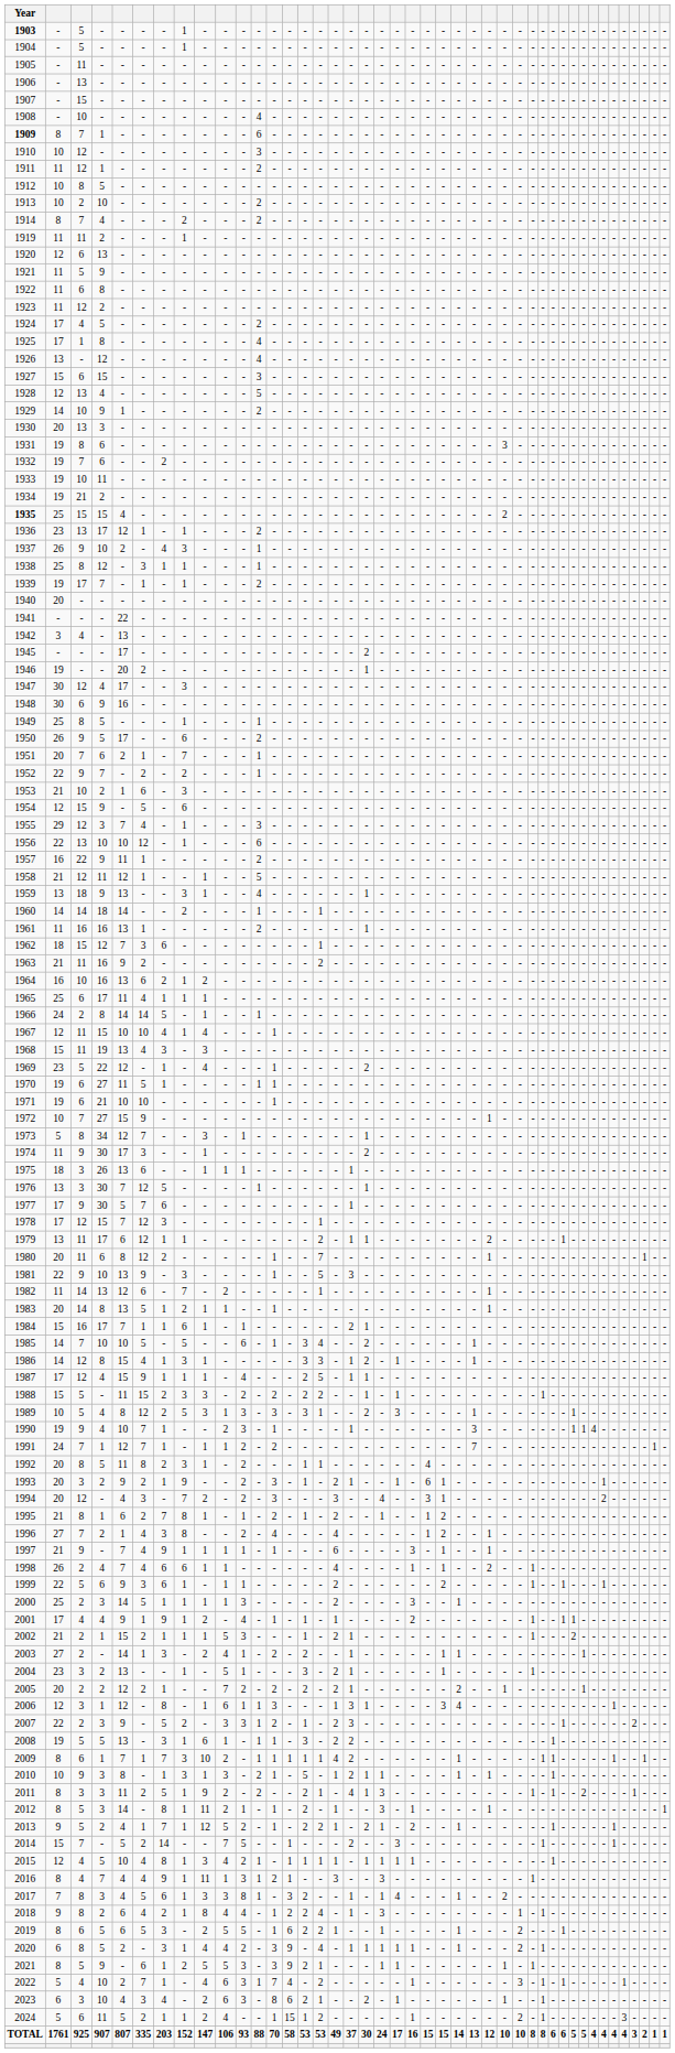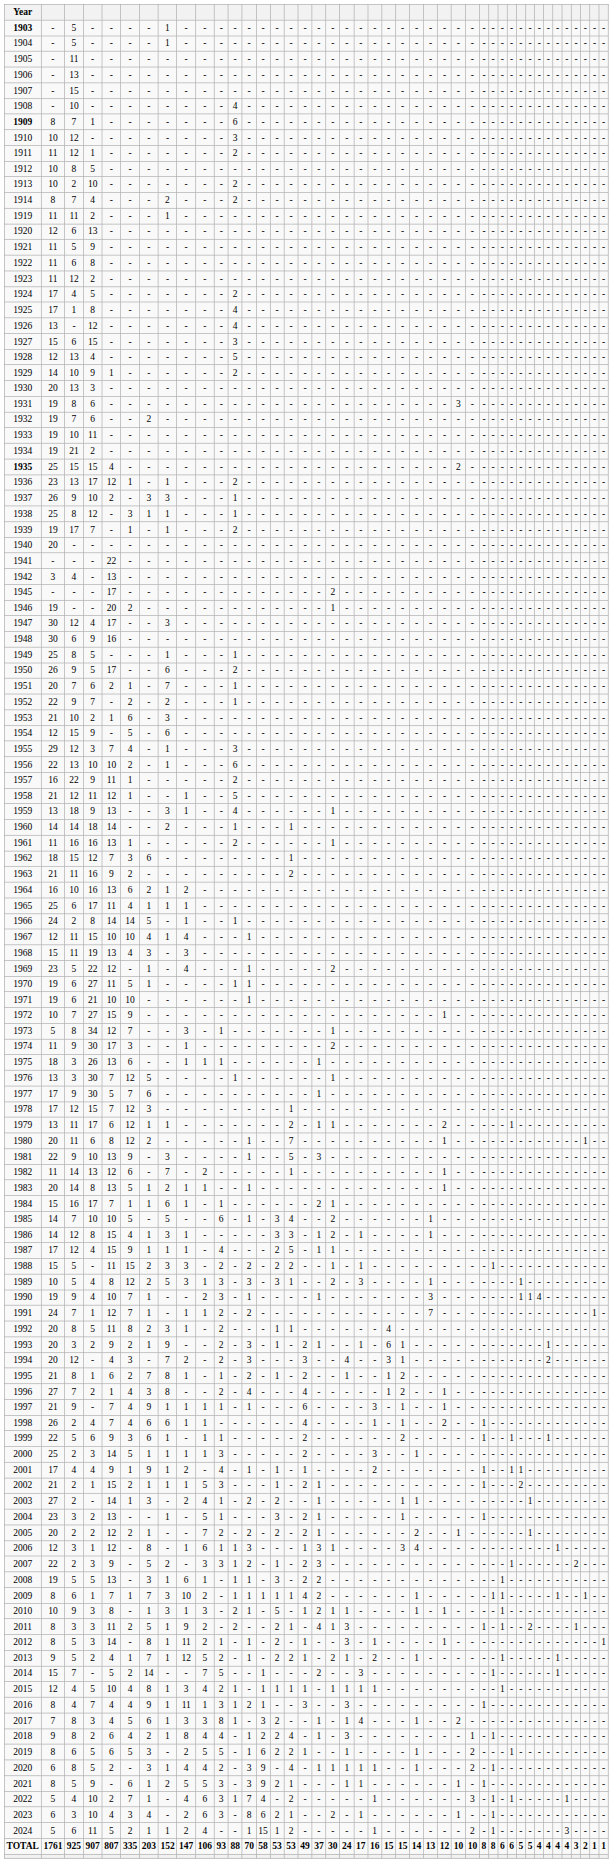1937 | column 7: 4 -> 3
1956 | column 6: 12 -> 2
